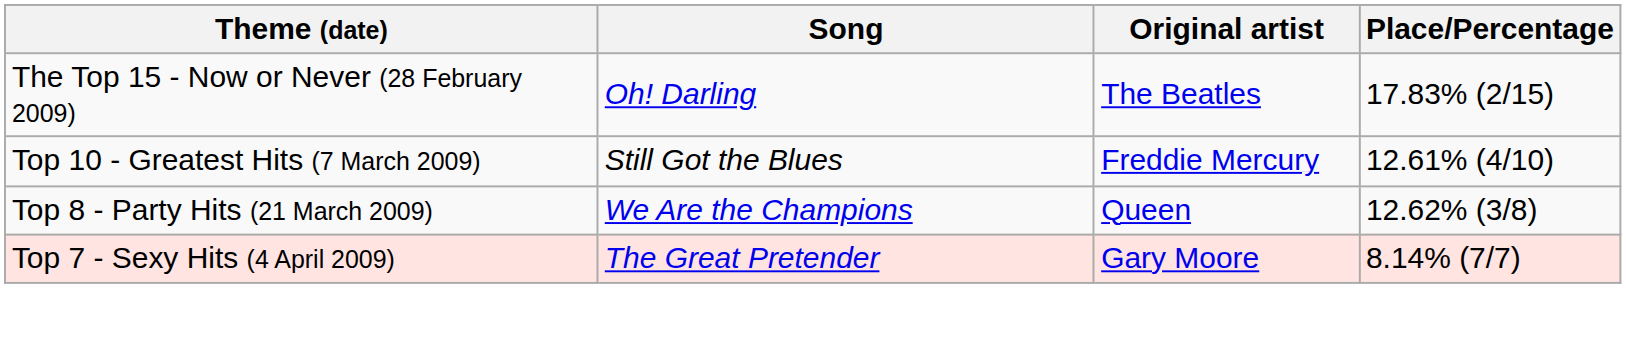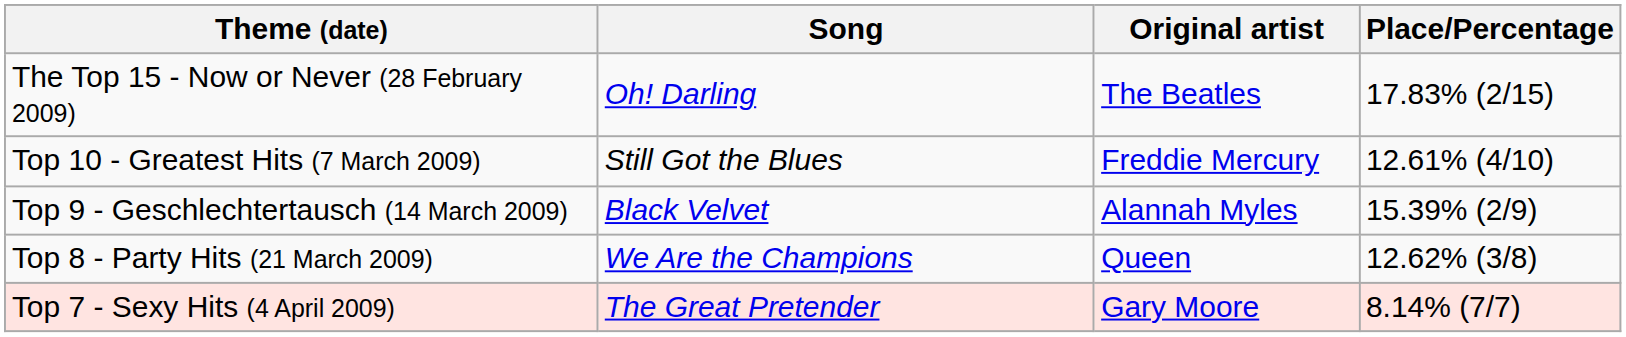+ row: Top 9 - Geschlechtertausch (14 March 2009) | Black Velvet | Alannah Myles | 15.39% (2/9)
